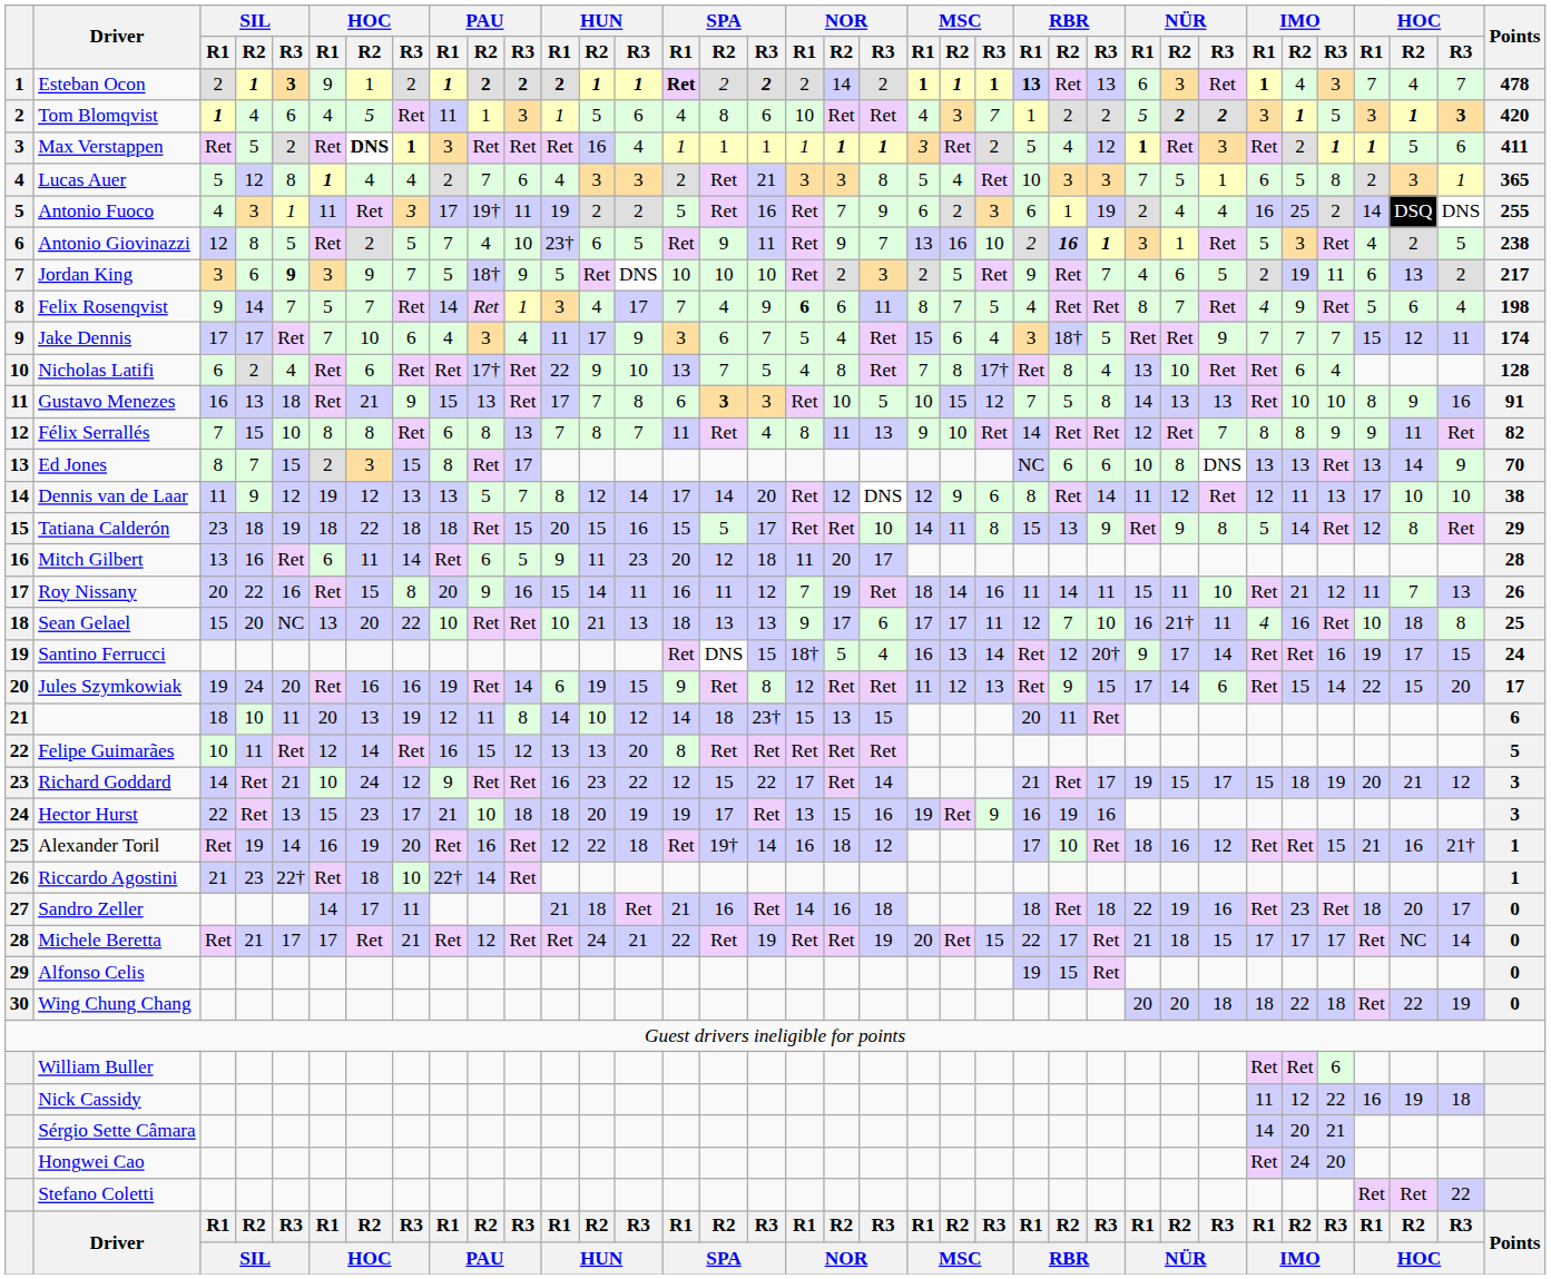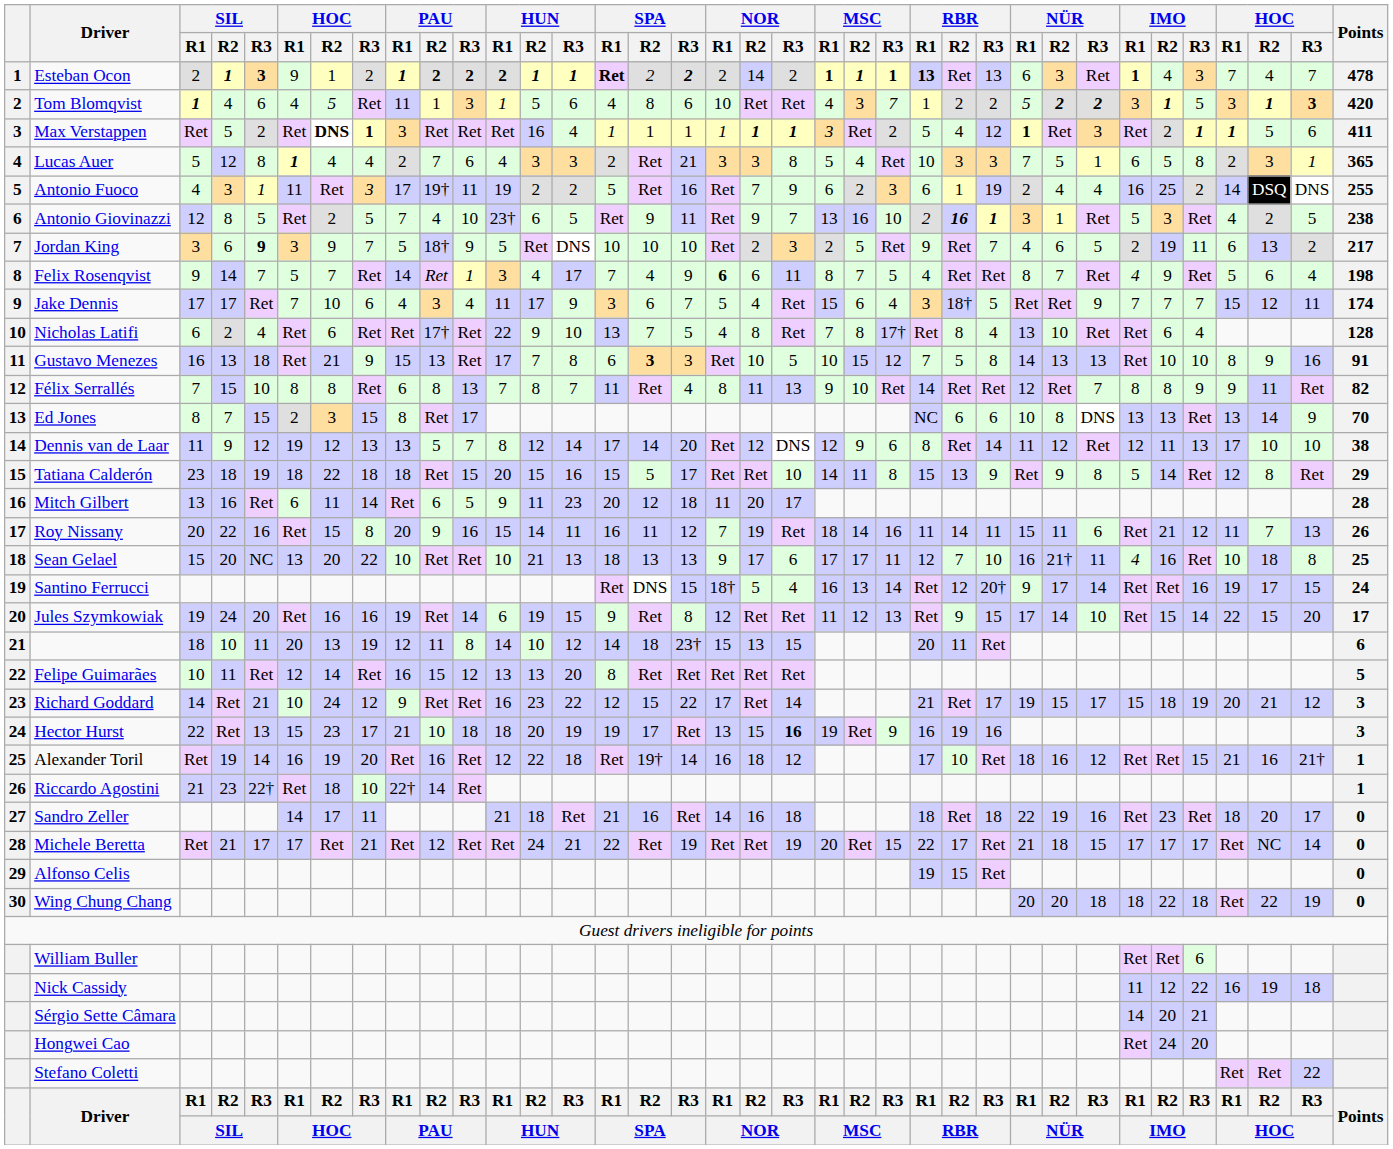Roy Nissany | NÜR / R3: 10 -> 6
Jules Szymkowiak | NÜR / R3: 6 -> 10
Hector Hurst | NOR / R3: normal -> bold
